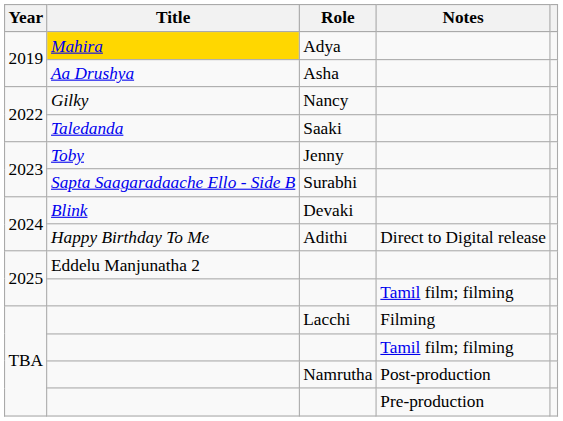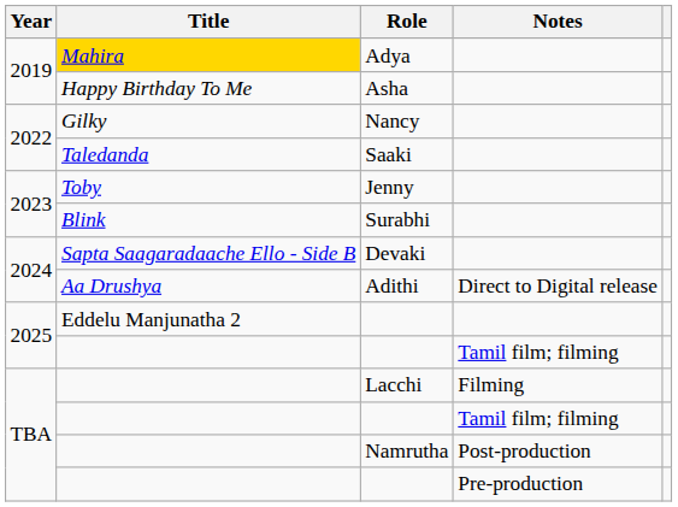Asha | Title: Aa Drushya -> Happy Birthday To Me
Surabhi | Title: Sapta Saagaradaache Ello - Side B -> Blink
Devaki | Title: Blink -> Sapta Saagaradaache Ello - Side B
Adithi | Title: Happy Birthday To Me -> Aa Drushya
